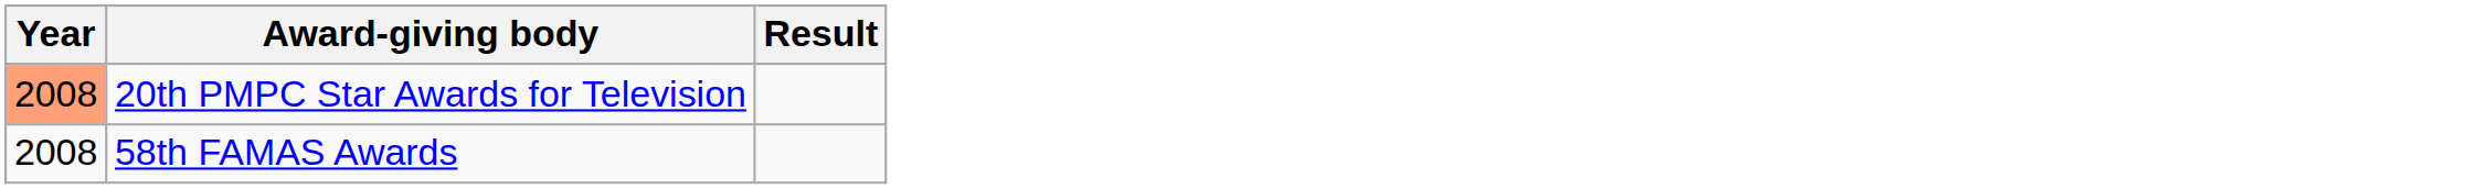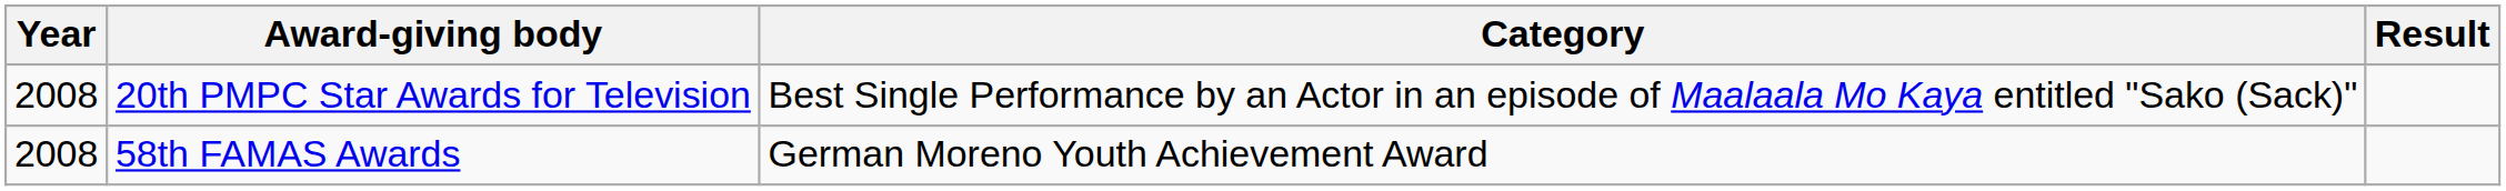+ column: Category | Best Single Performance by an Actor in an episode of Maalaala Mo Kaya entitled "Sako (Sack)" | German Moreno Youth Achievement Award
20th PMPC Star Awards for Television | Year: lightsalmon background -> no background
